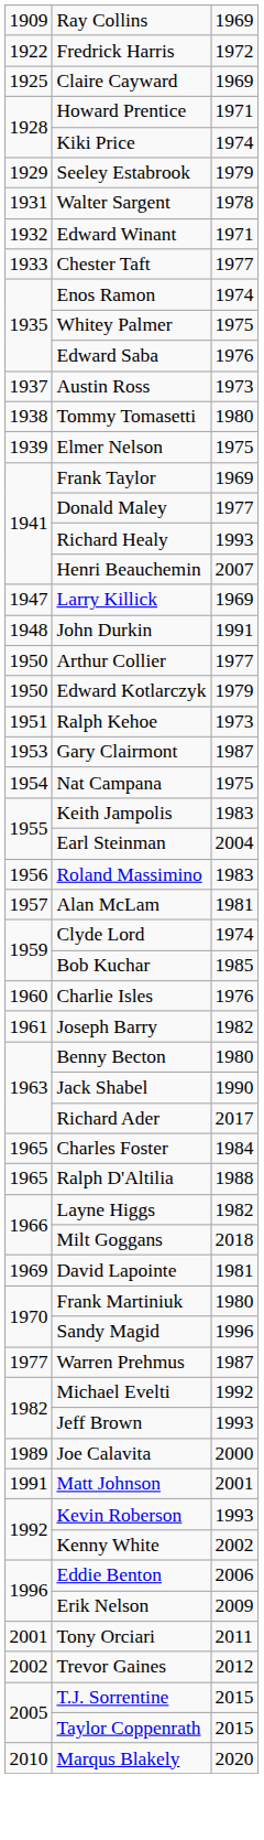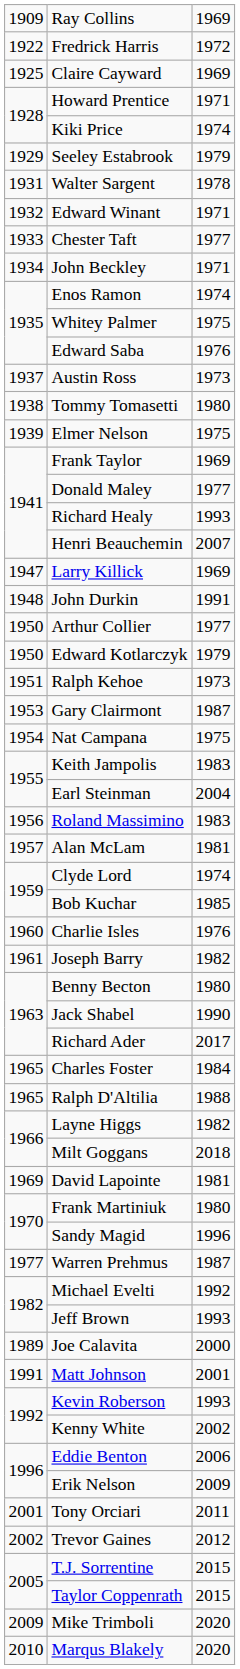+ row: 1934 | John Beckley | 1971
+ row: 2009 | Mike Trimboli | 2020
